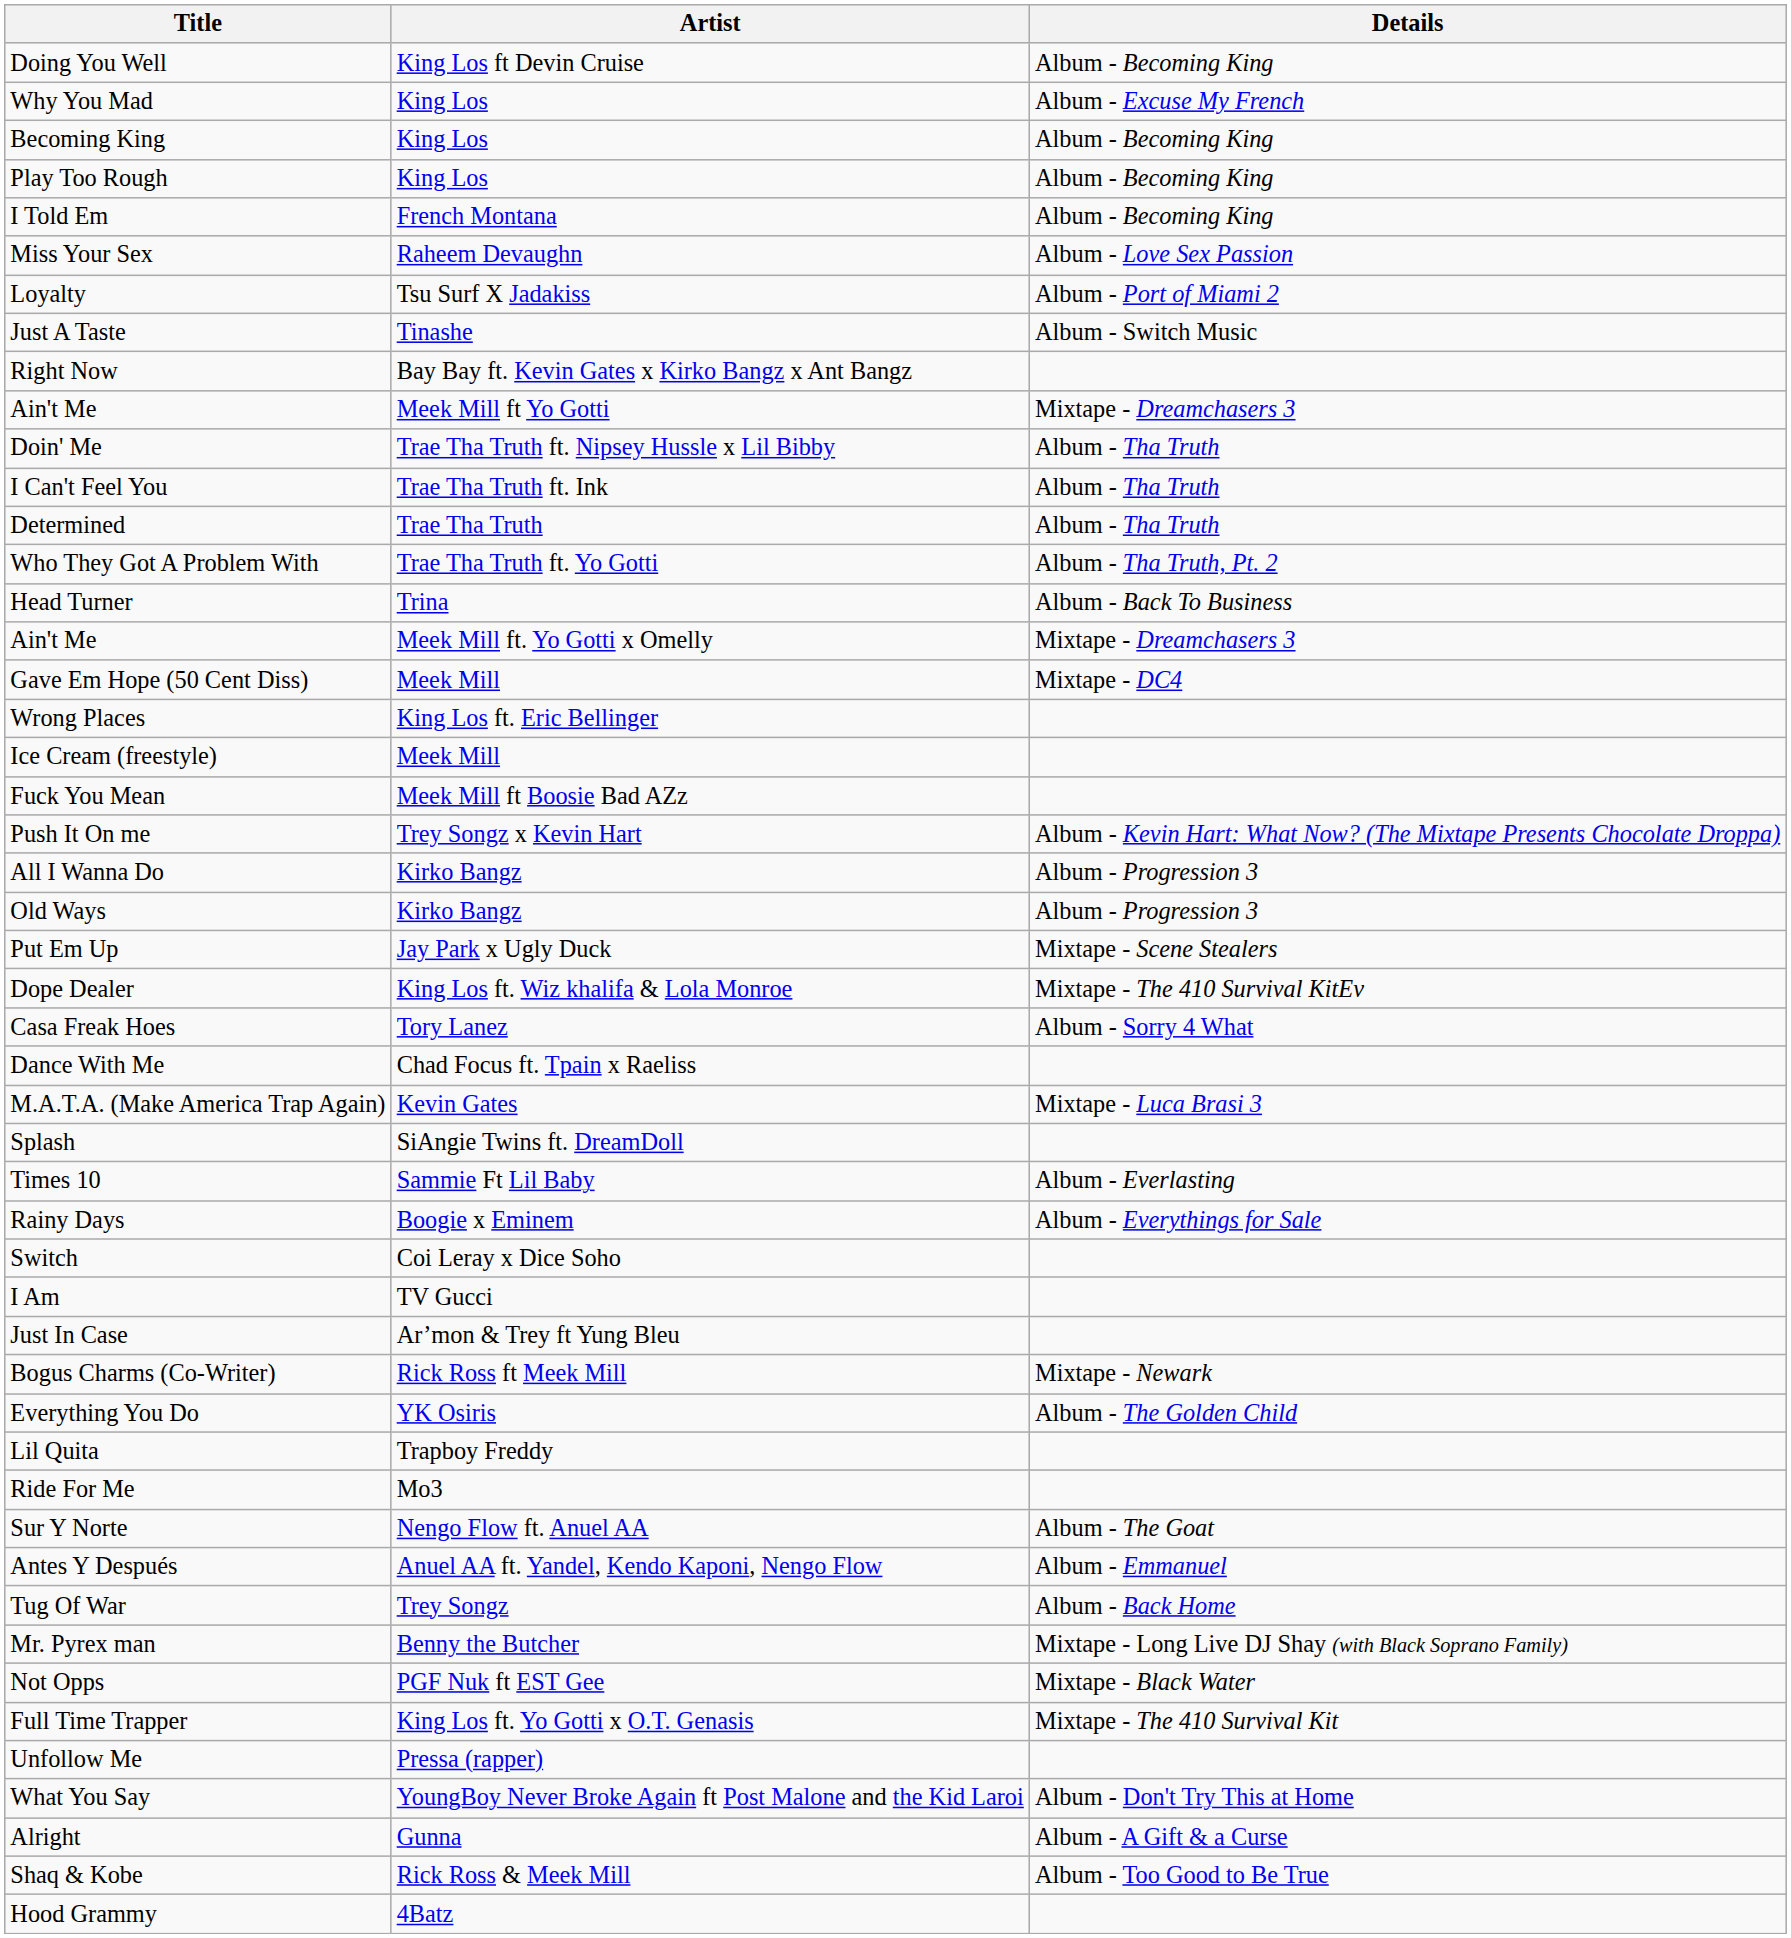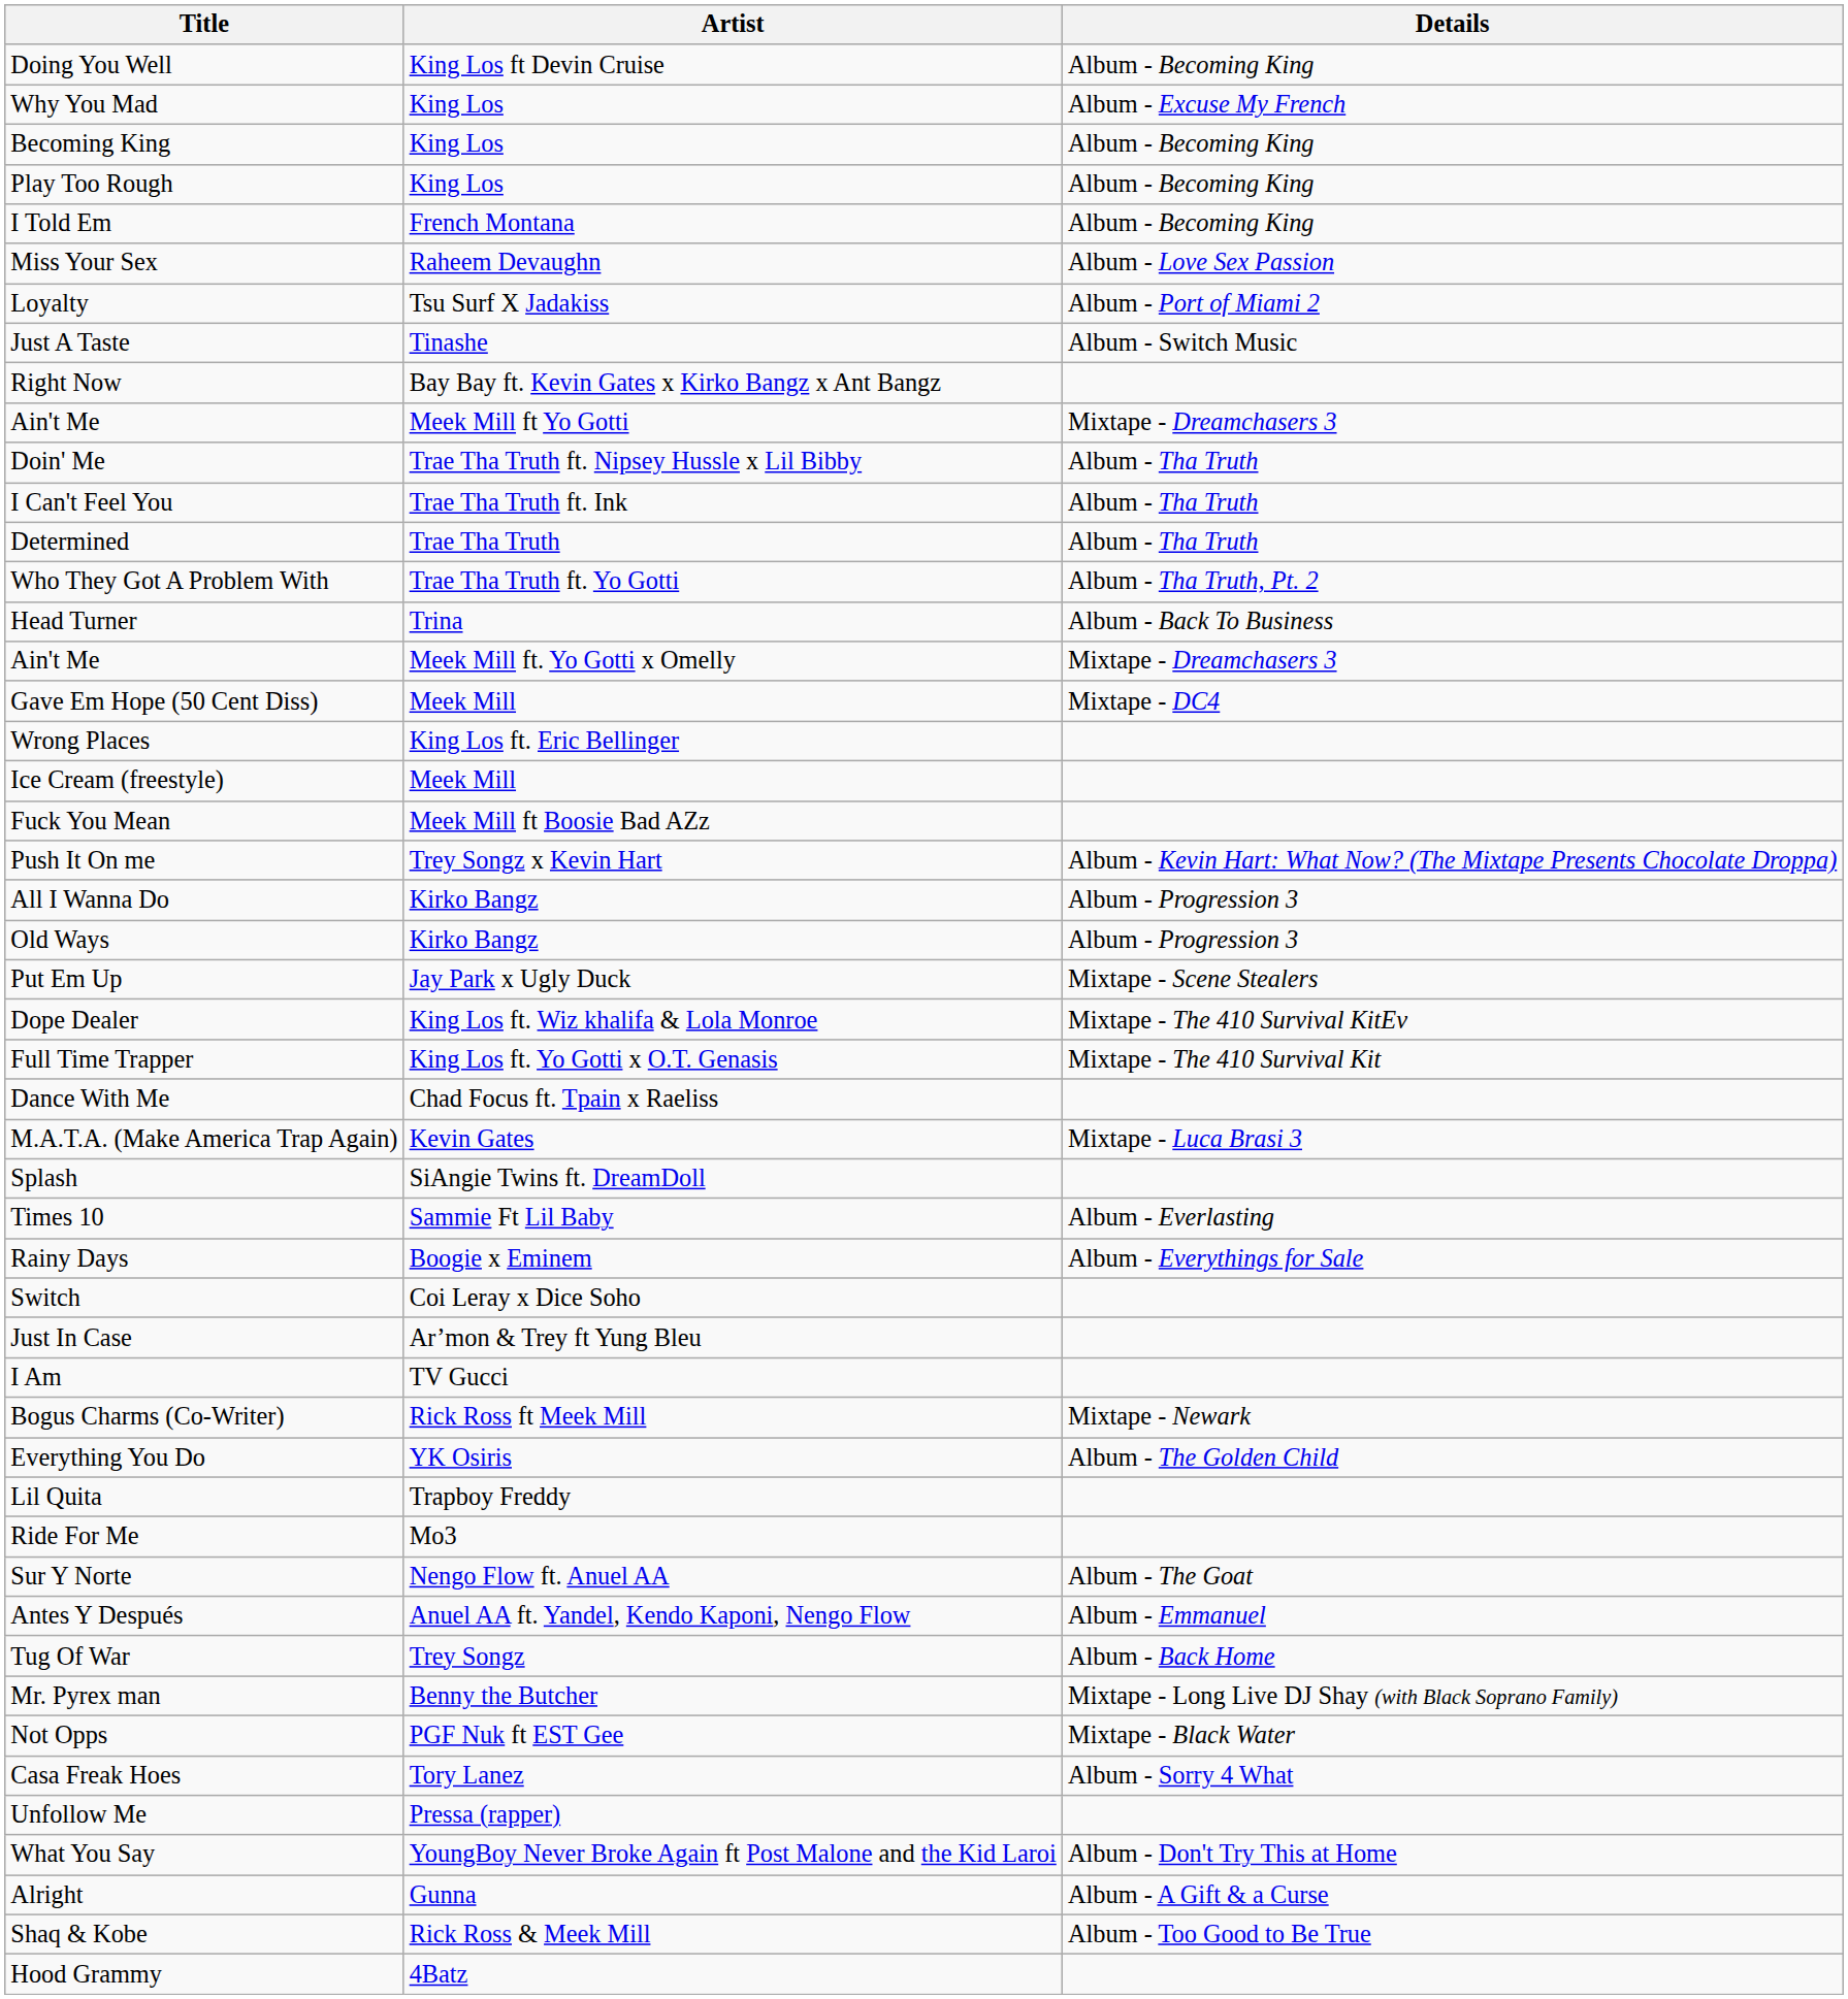rows swapped: Full Time Trapper <-> Casa Freak Hoes
rows swapped: Just In Case <-> I Am
